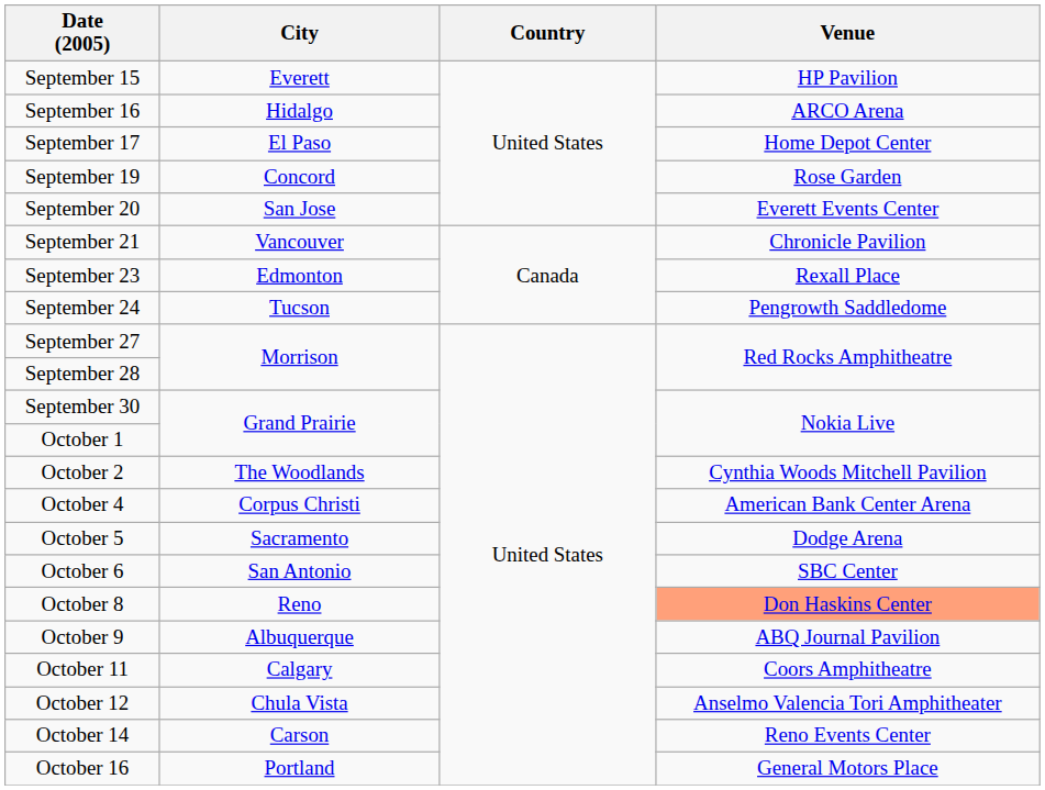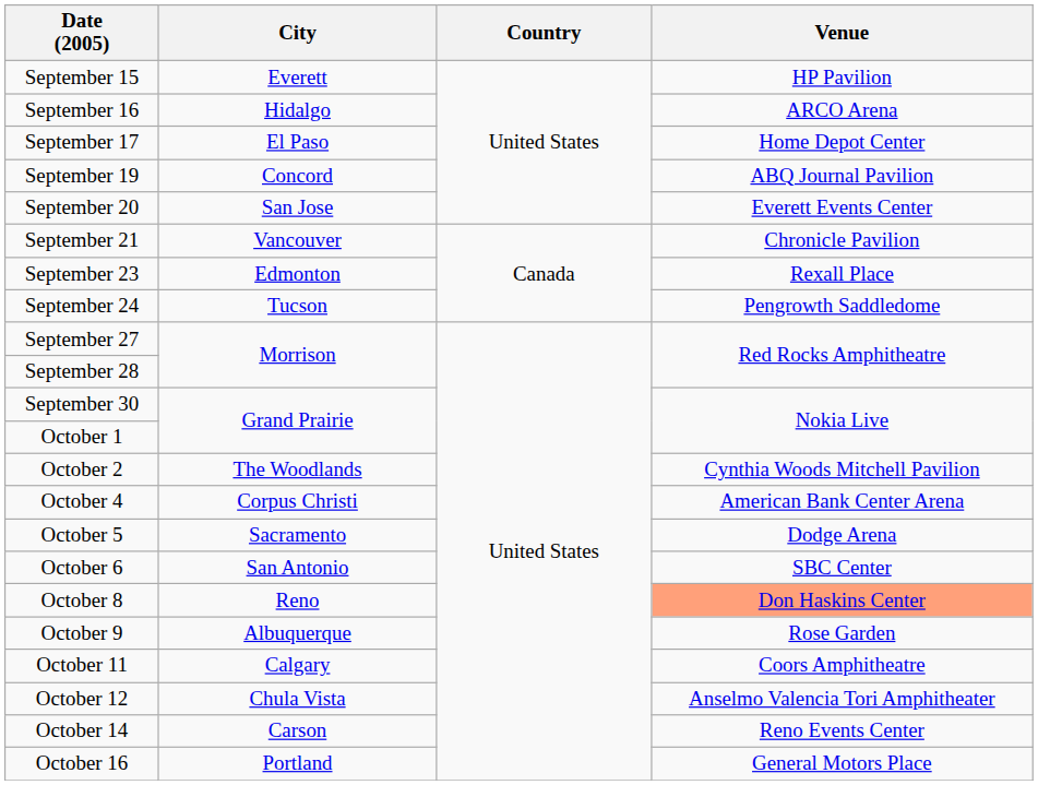September 19 | Venue: Rose Garden -> ABQ Journal Pavilion
October 9 | Venue: ABQ Journal Pavilion -> Rose Garden
